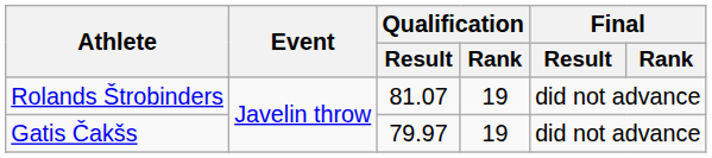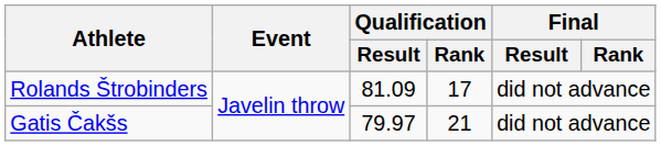Rolands Štrobinders | Qualification / Result: 81.07 -> 81.09
Rolands Štrobinders | Qualification / Rank: 19 -> 17
Gatis Čakšs | Qualification / Rank: 19 -> 21
